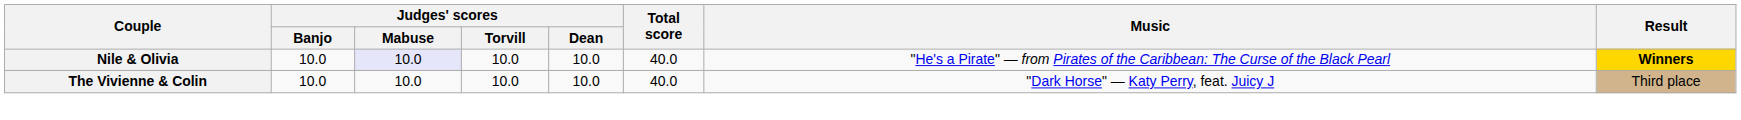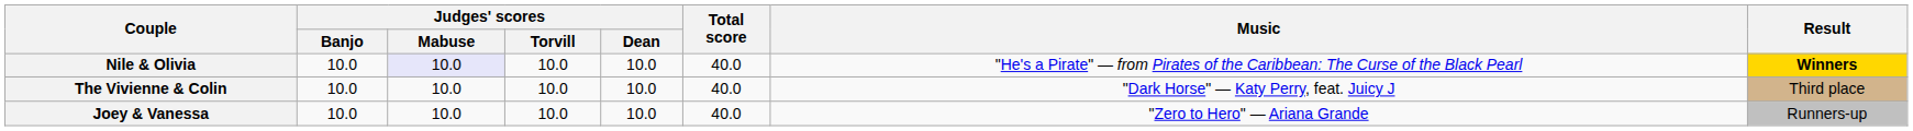+ row: Joey & Vanessa | 10.0 | 10.0 | 10.0 | 10.0 | 40.0 | "Zero to Hero" — Ariana Grande | Runners-up
